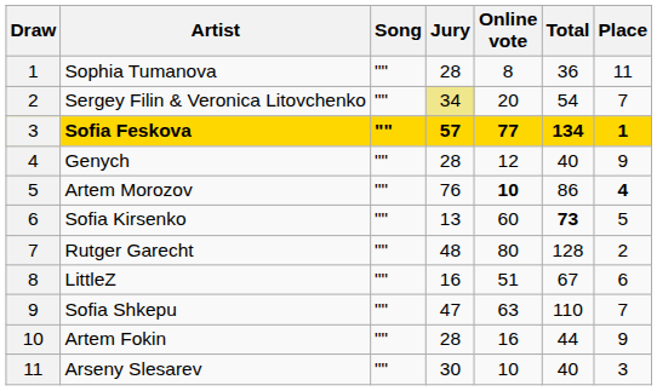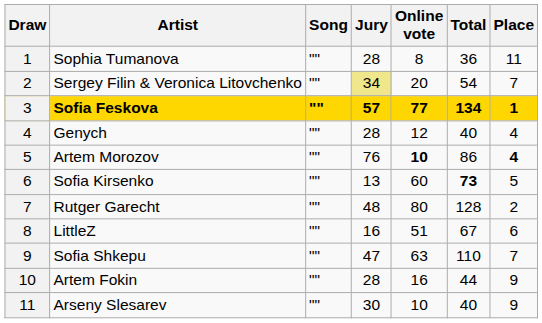Genych | Place: 9 -> 4
Arseny Slesarev | Place: 3 -> 9
